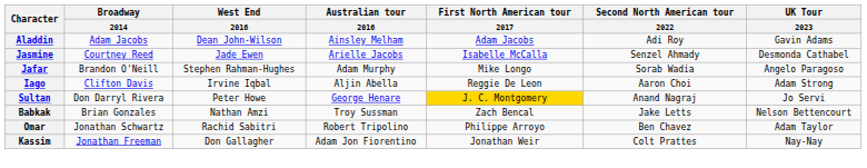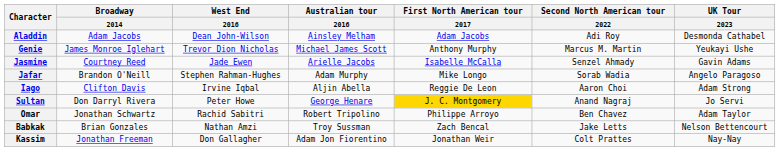Aladdin | UK Tour / 2023: Gavin Adams -> Desmonda Cathabel
+ row: Genie | James Monroe Iglehart | Trevor Dion Nicholas | Michael James Scott | Anthony Murphy | Marcus M. Martin | Yeukayi Ushe
Jasmine | UK Tour / 2023: Desmonda Cathabel -> Gavin Adams
rows swapped: Babkak <-> Omar
